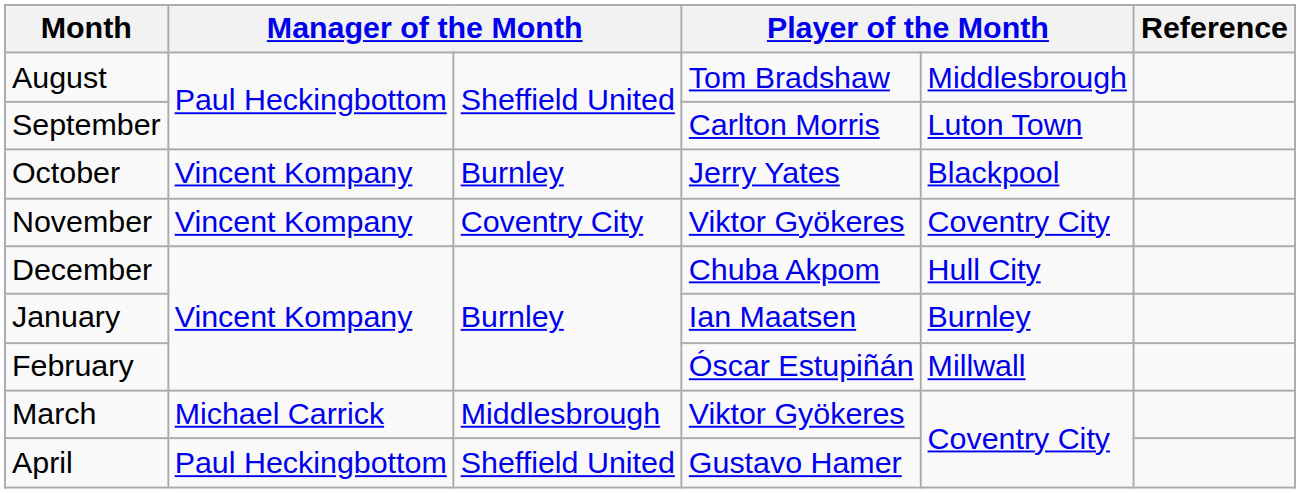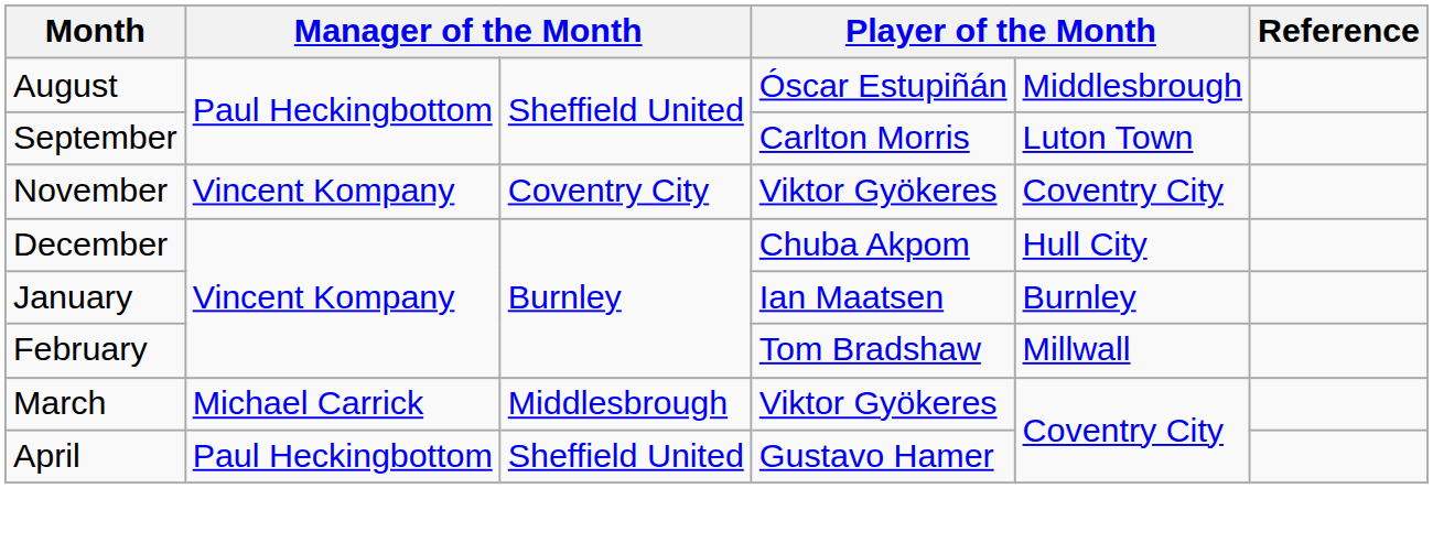August | column 4: Tom Bradshaw -> Óscar Estupiñán
- row: October | Vincent Kompany | Burnley | Jerry Yates | Blackpool
February | column 4: Óscar Estupiñán -> Tom Bradshaw
